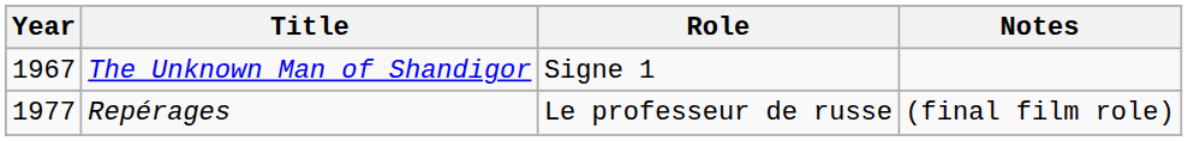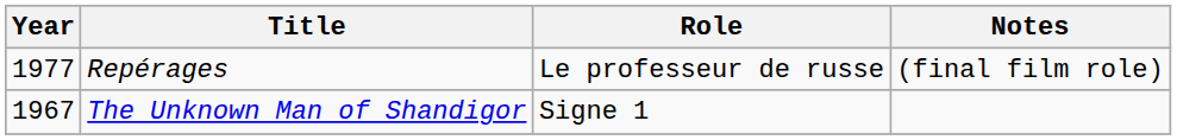rows swapped: The Unknown Man of Shandigor <-> Repérages
